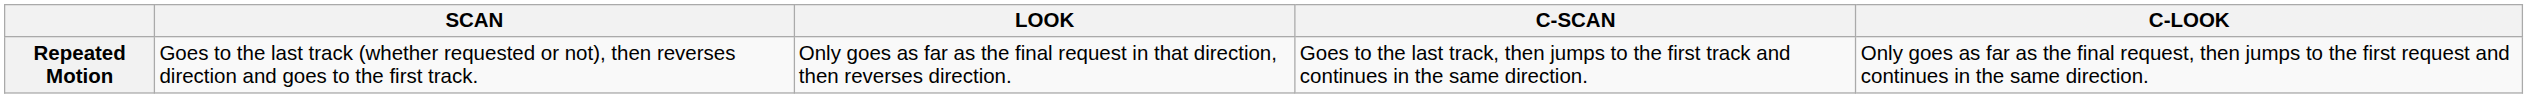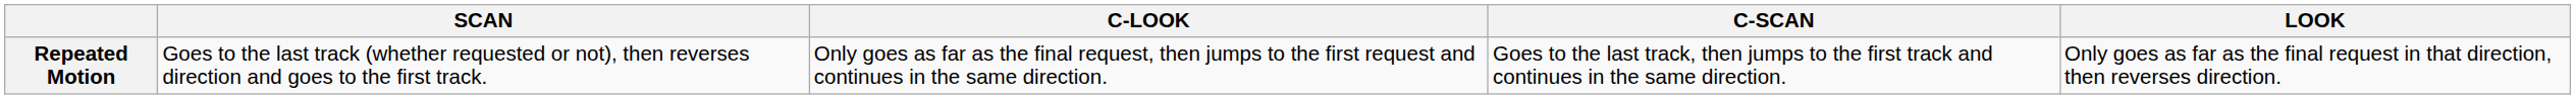columns swapped: LOOK <-> C-LOOK
